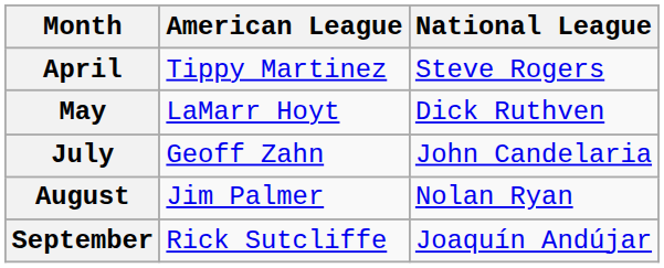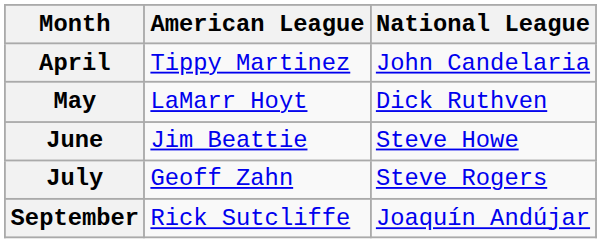April | National League: Steve Rogers -> John Candelaria
+ row: June | Jim Beattie | Steve Howe
July | National League: John Candelaria -> Steve Rogers
- row: August | Jim Palmer | Nolan Ryan
